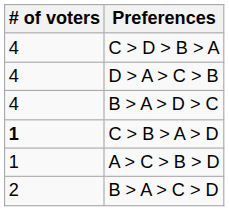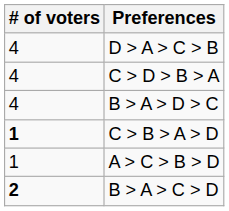rows swapped: C > D > B > A <-> D > A > C > B
B > A > C > D | # of voters: normal -> bold
